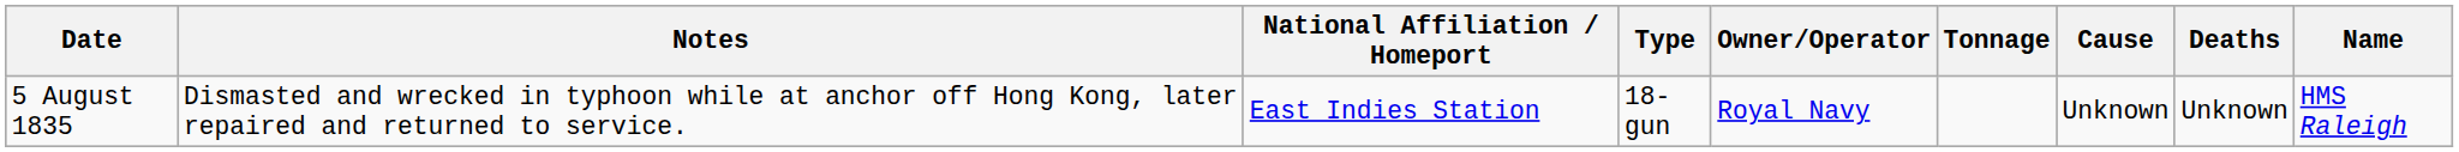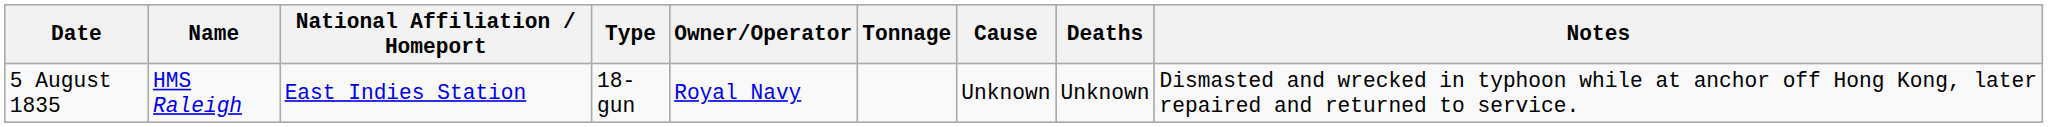columns swapped: Name <-> Notes
